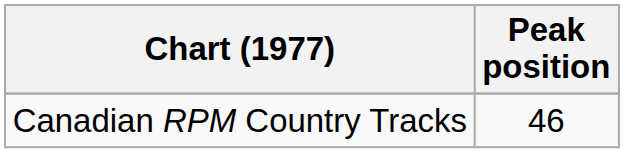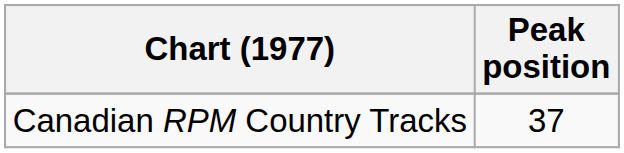Canadian RPM Country Tracks | Peak position: 46 -> 37
